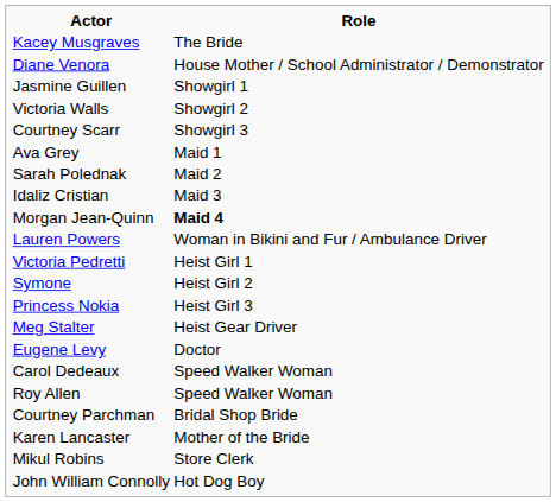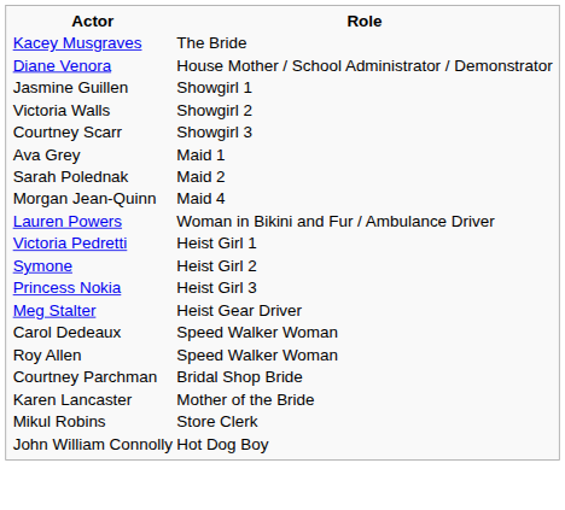- row: Idaliz Cristian | Maid 3
Morgan Jean-Quinn | Role: bold -> normal
- row: Eugene Levy | Doctor
